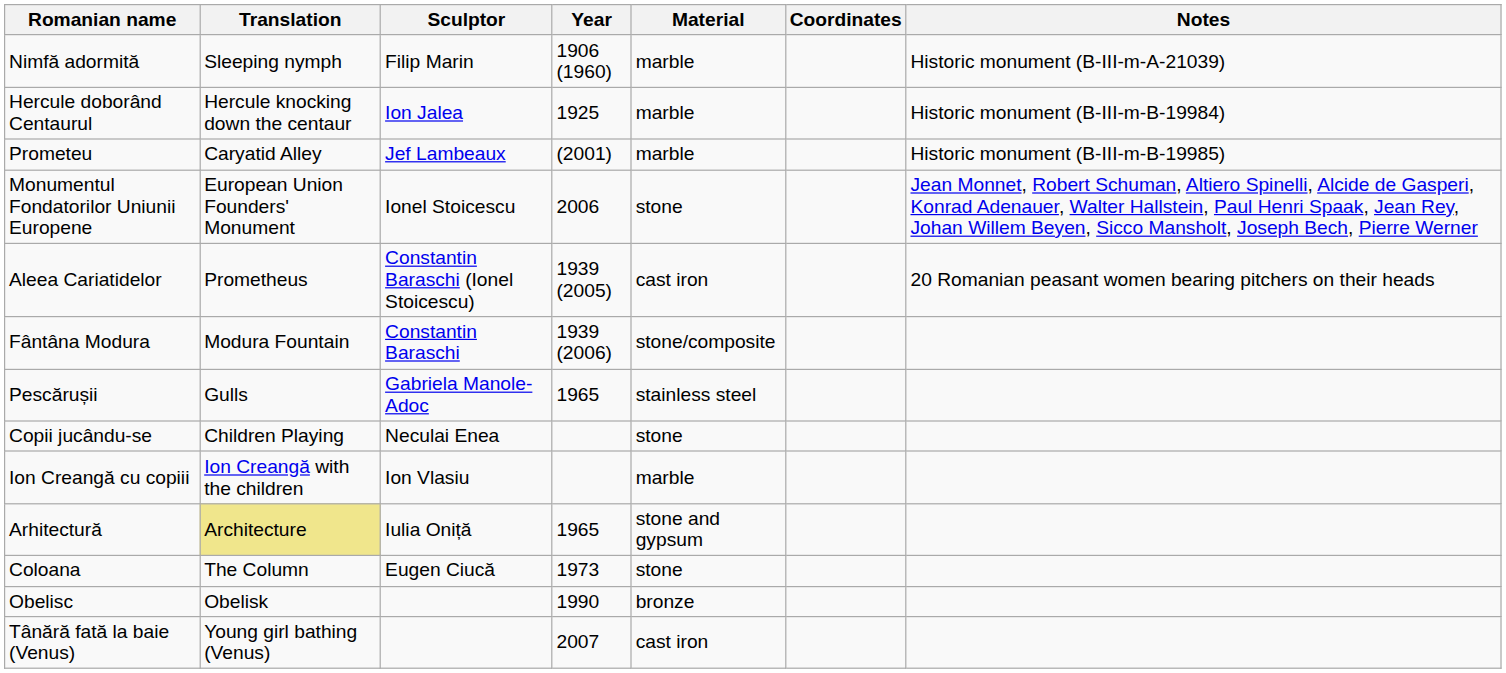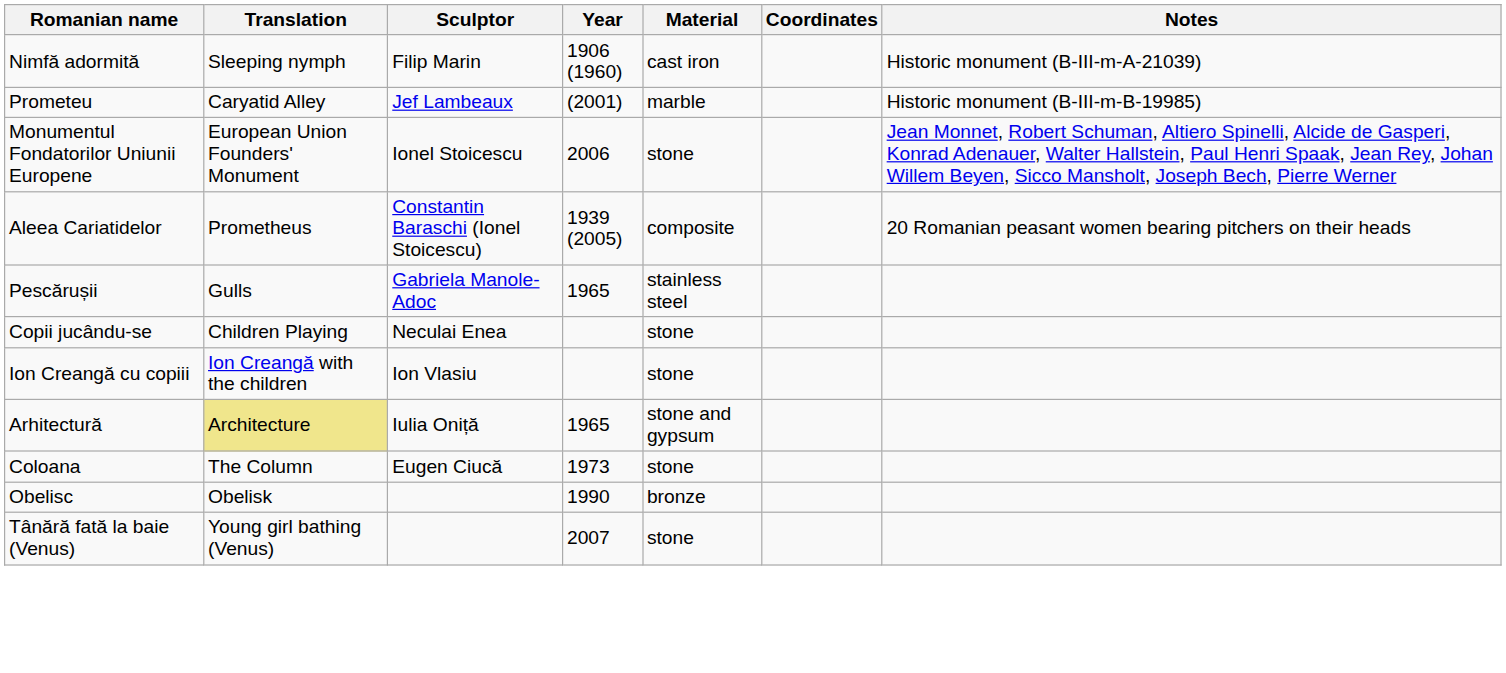Nimfă adormită | Material: marble -> cast iron
- row: Hercule doborând Centaurul | Hercule knocking down the centaur | Ion Jalea | 1925 | marble | Historic monument (B-III-m-B-19984)
Aleea Cariatidelor | Material: cast iron -> composite
- row: Fântâna Modura | Modura Fountain | Constantin Baraschi | 1939 (2006) | stone/composite
Ion Creangă cu copiii | Material: marble -> stone
Tânără fată la baie (Venus) | Material: cast iron -> stone
